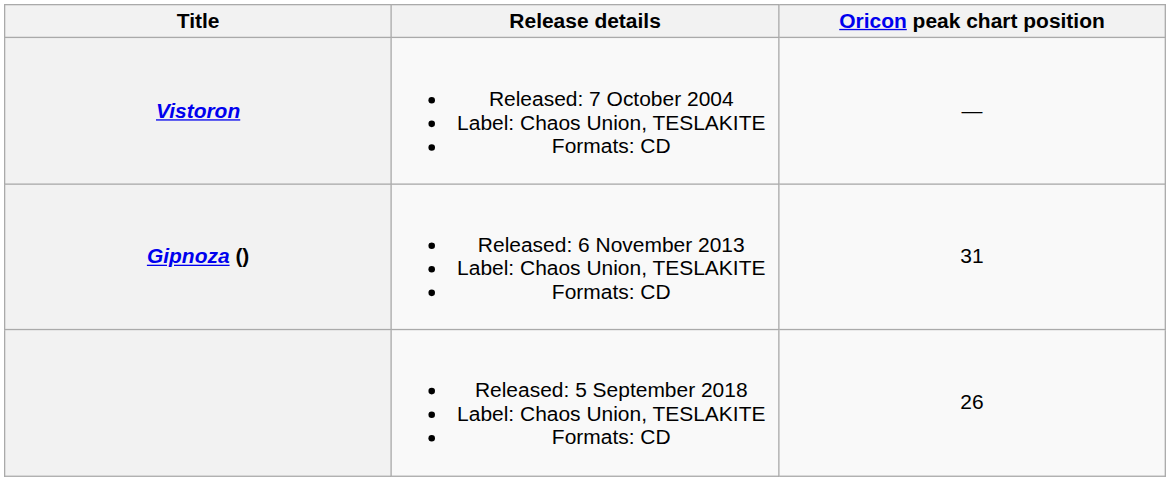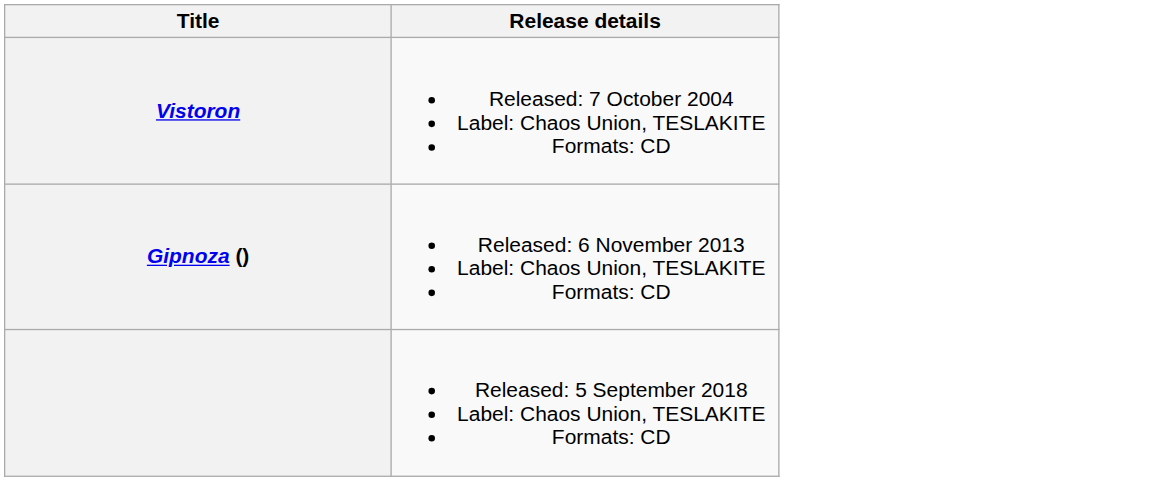- column: Oricon peak chart position | — | 31 | 26
